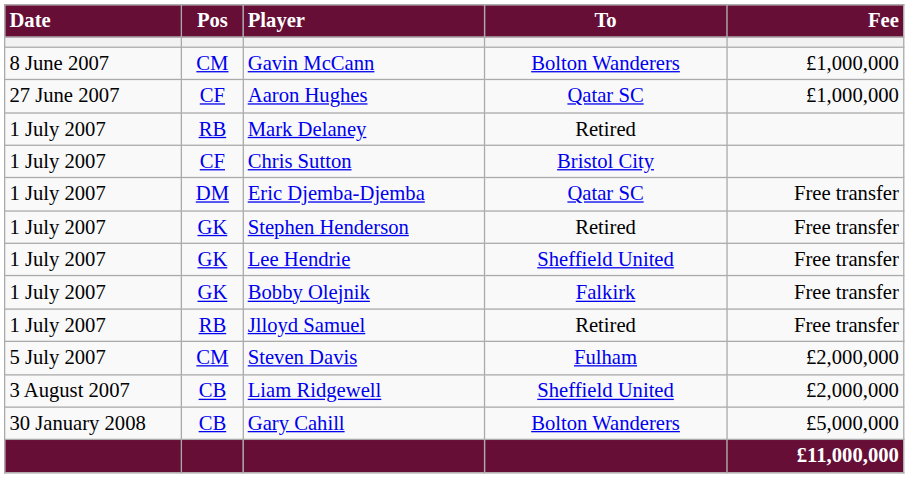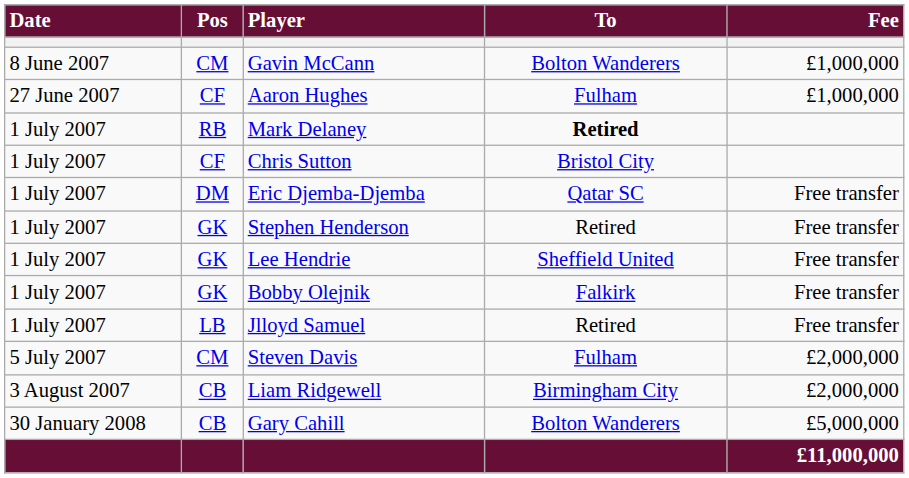Aaron Hughes | To: Qatar SC -> Fulham
Mark Delaney | To: normal -> bold
Jlloyd Samuel | Pos: RB -> LB
Liam Ridgewell | To: Sheffield United -> Birmingham City
